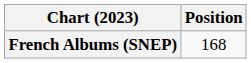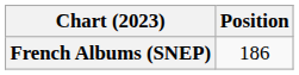French Albums (SNEP) | Position: 168 -> 186
